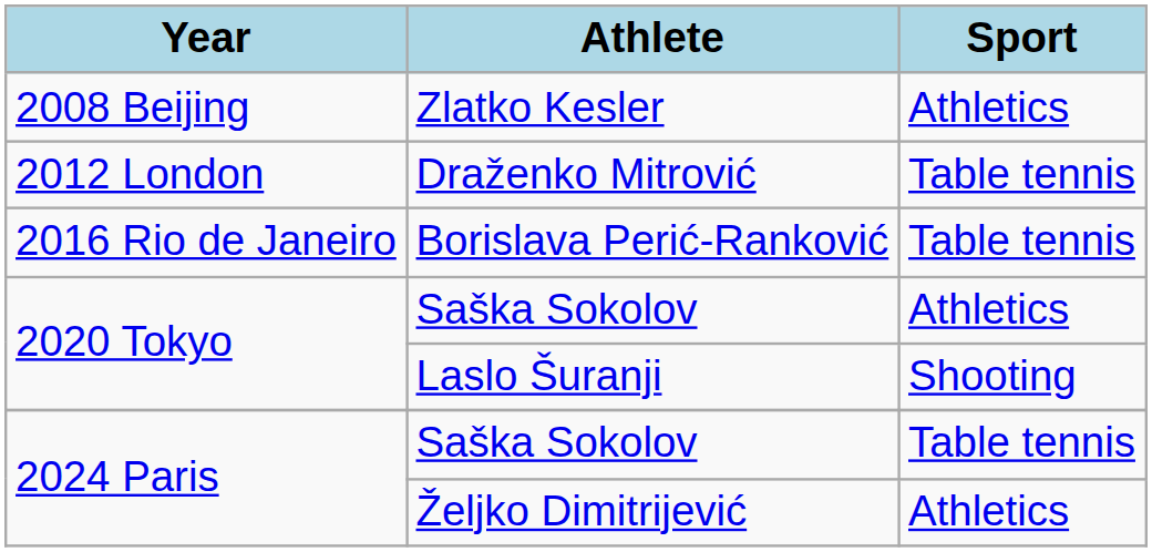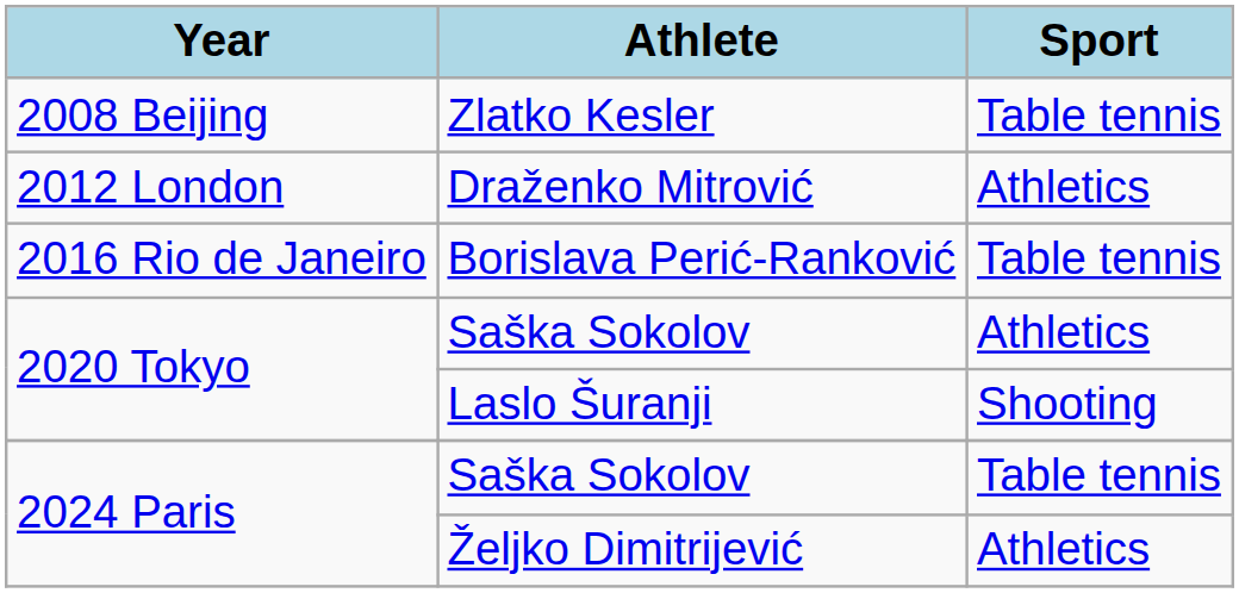Zlatko Kesler | Sport: Athletics -> Table tennis
Draženko Mitrović | Sport: Table tennis -> Athletics
